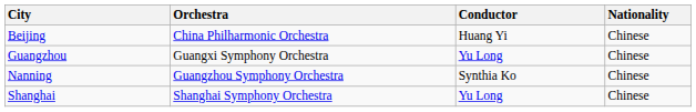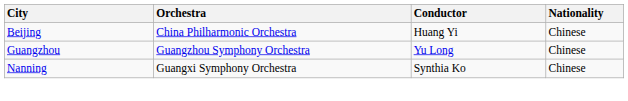Guangzhou | Orchestra: Guangxi Symphony Orchestra -> Guangzhou Symphony Orchestra
Nanning | Orchestra: Guangzhou Symphony Orchestra -> Guangxi Symphony Orchestra
- row: Shanghai | Shanghai Symphony Orchestra | Yu Long | Chinese
